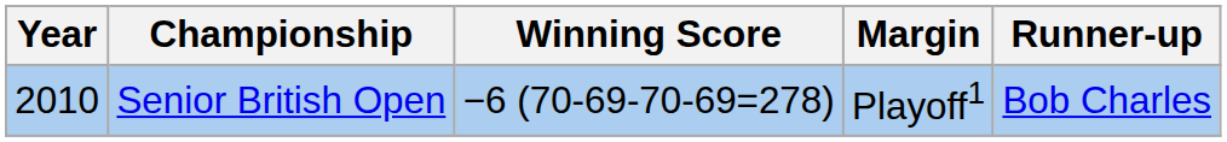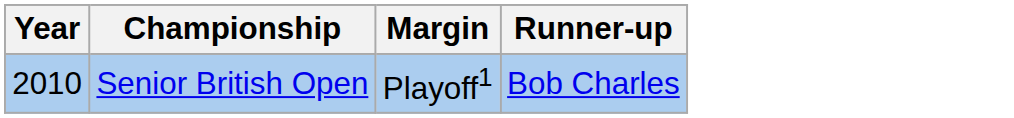- column: Winning Score | −6 (70-69-70-69=278)
